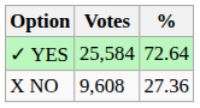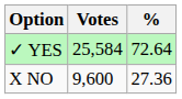X NO | Votes: 9,608 -> 9,600
